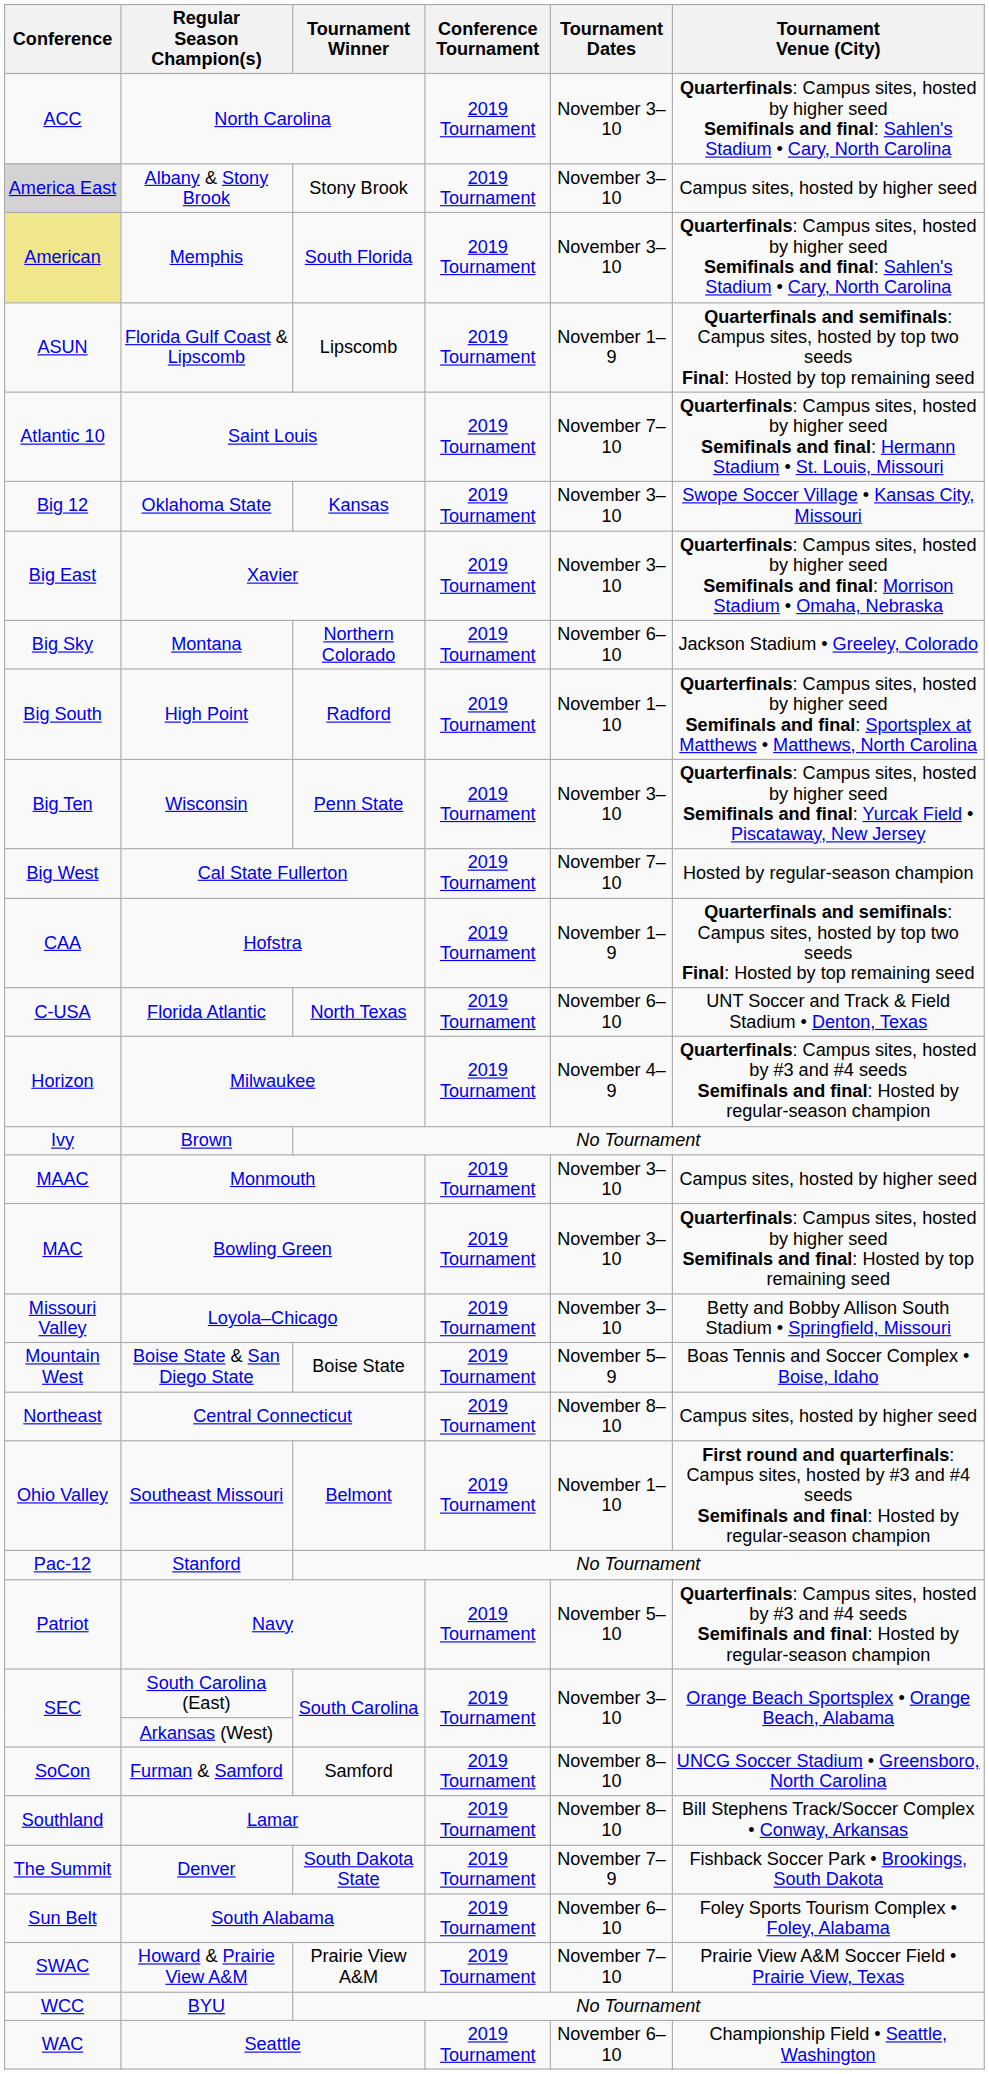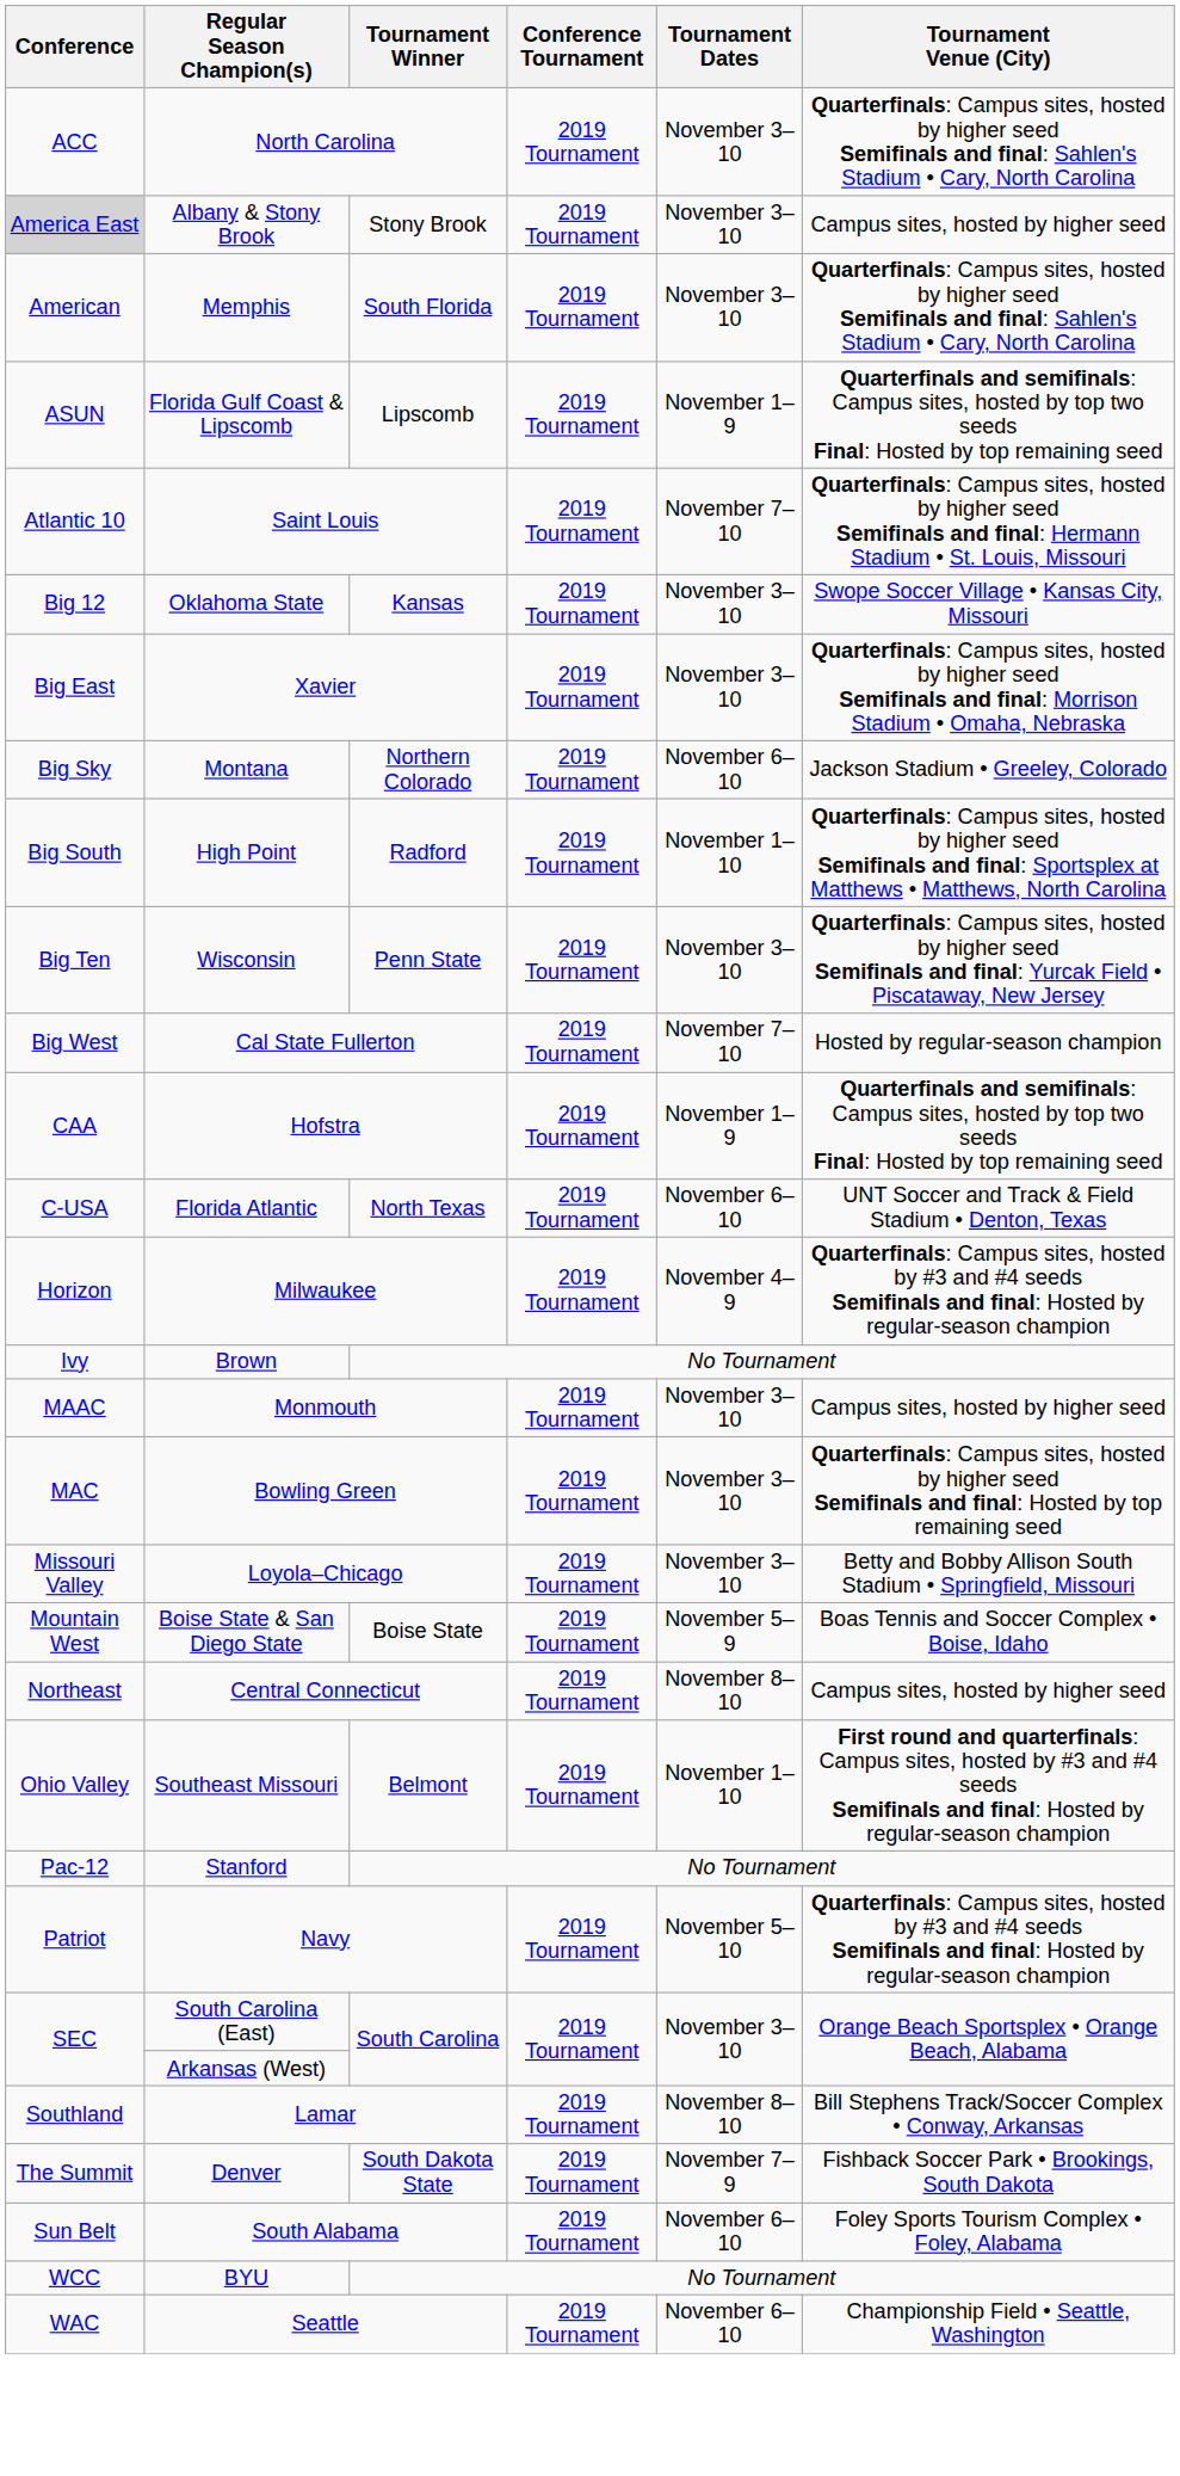Memphis | Conference: khaki background -> no background
- row: SoCon | Furman & Samford | Samford | 2019 Tournament | November 8–10 | UNCG Soccer Stadium • Greensboro, North Carolina
- row: SWAC | Howard & Prairie View A&M | Prairie View A&M | 2019 Tournament | November 7–10 | Prairie View A&M Soccer Field • Prairie View, Texas
